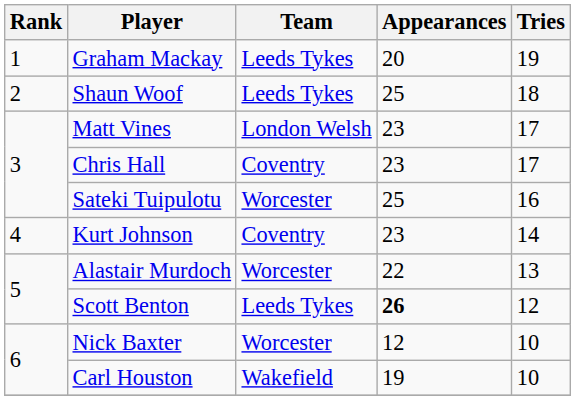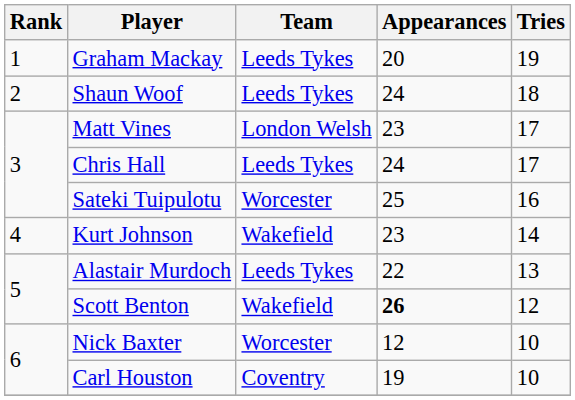Shaun Woof | Appearances: 25 -> 24
Chris Hall | Team: Coventry -> Leeds Tykes
Chris Hall | Appearances: 23 -> 24
Kurt Johnson | Team: Coventry -> Wakefield
Alastair Murdoch | Team: Worcester -> Leeds Tykes
Scott Benton | Team: Leeds Tykes -> Wakefield
Carl Houston | Team: Wakefield -> Coventry
